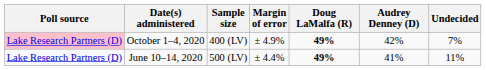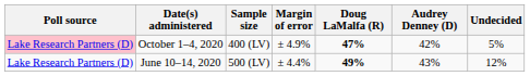October 1–4, 2020 | Doug LaMalfa (R): 49% -> 47%
October 1–4, 2020 | Undecided: 7% -> 5%
June 10–14, 2020 | Audrey Denney (D): 41% -> 43%
June 10–14, 2020 | Undecided: 11% -> 12%
